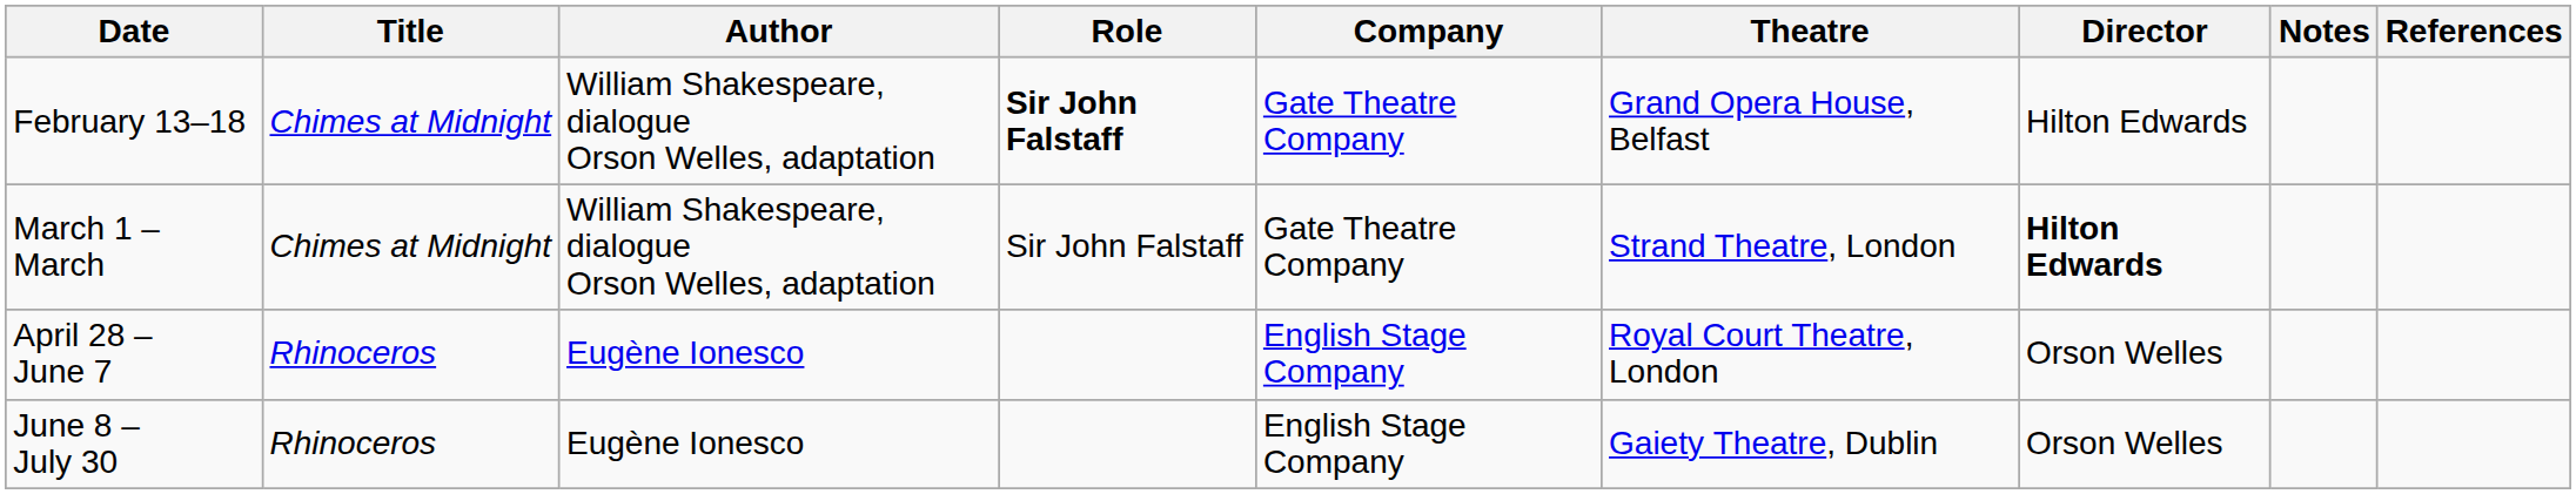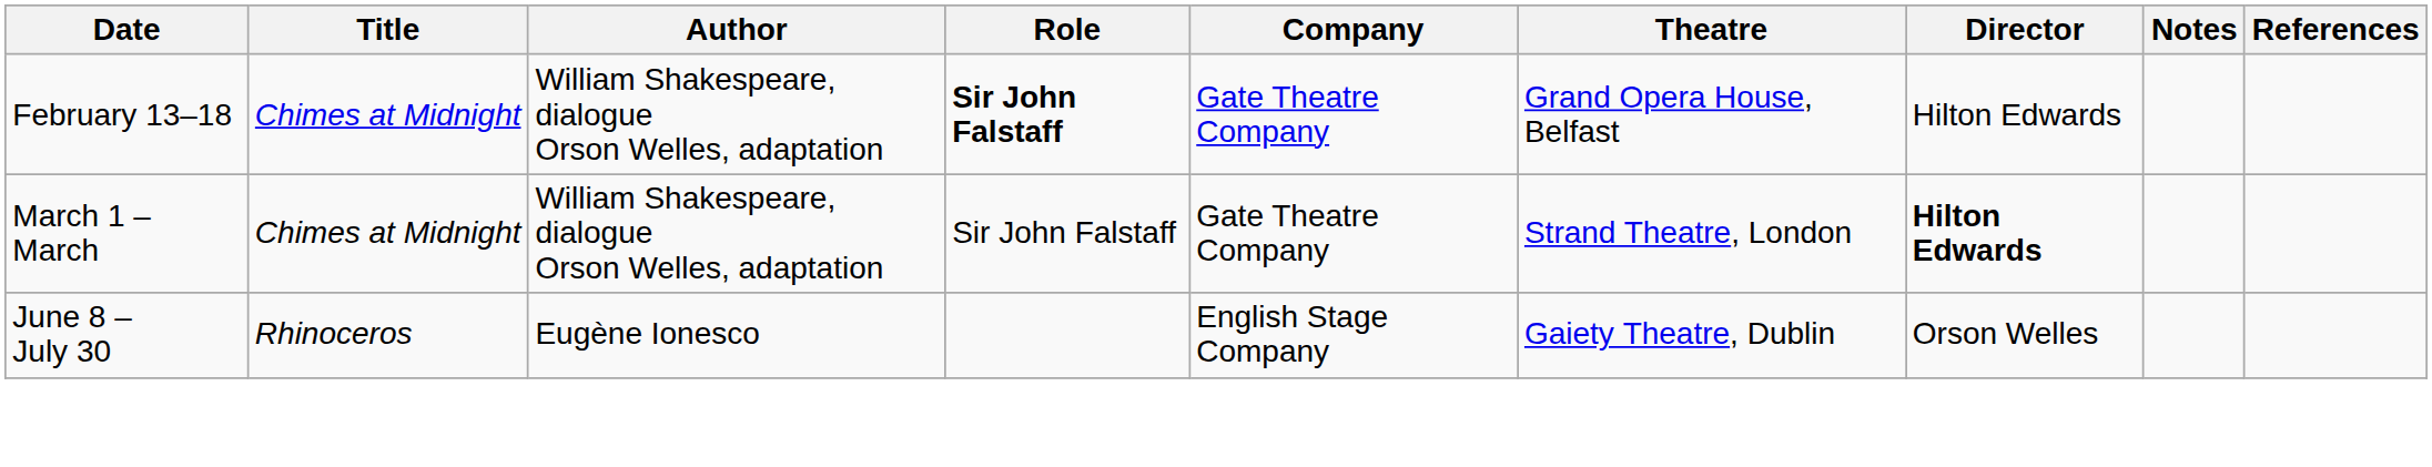- row: April 28 – June 7 | Rhinoceros | Eugène Ionesco | English Stage Company | Royal Court Theatre, London | Orson Welles
